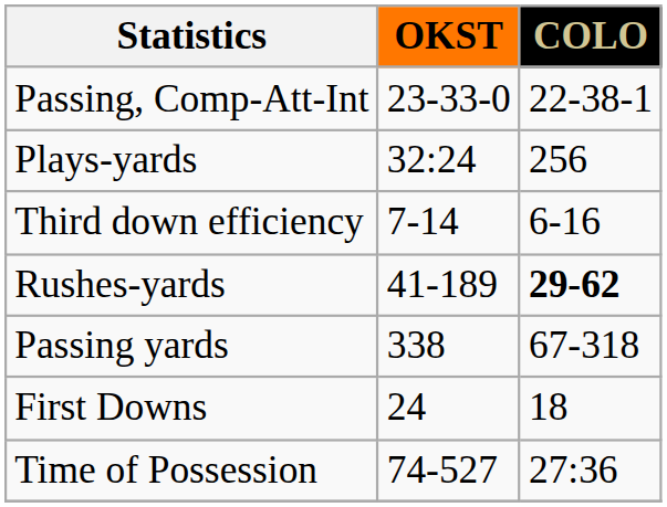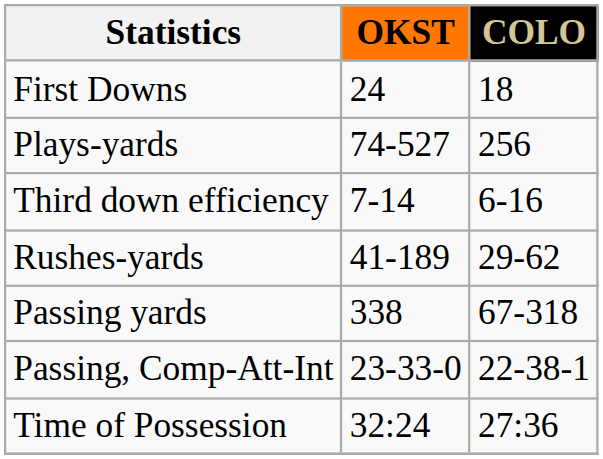rows swapped: First Downs <-> Passing, Comp-Att-Int
Plays-yards | OKST: 32:24 -> 74-527
Rushes-yards | COLO: bold -> normal
Time of Possession | OKST: 74-527 -> 32:24
